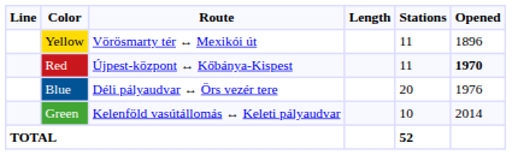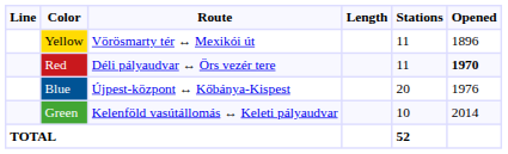Red | Route: Újpest-központ ↔ Kőbánya-Kispest -> Déli pályaudvar ↔ Örs vezér tere
Blue | Route: Déli pályaudvar ↔ Örs vezér tere -> Újpest-központ ↔ Kőbánya-Kispest
